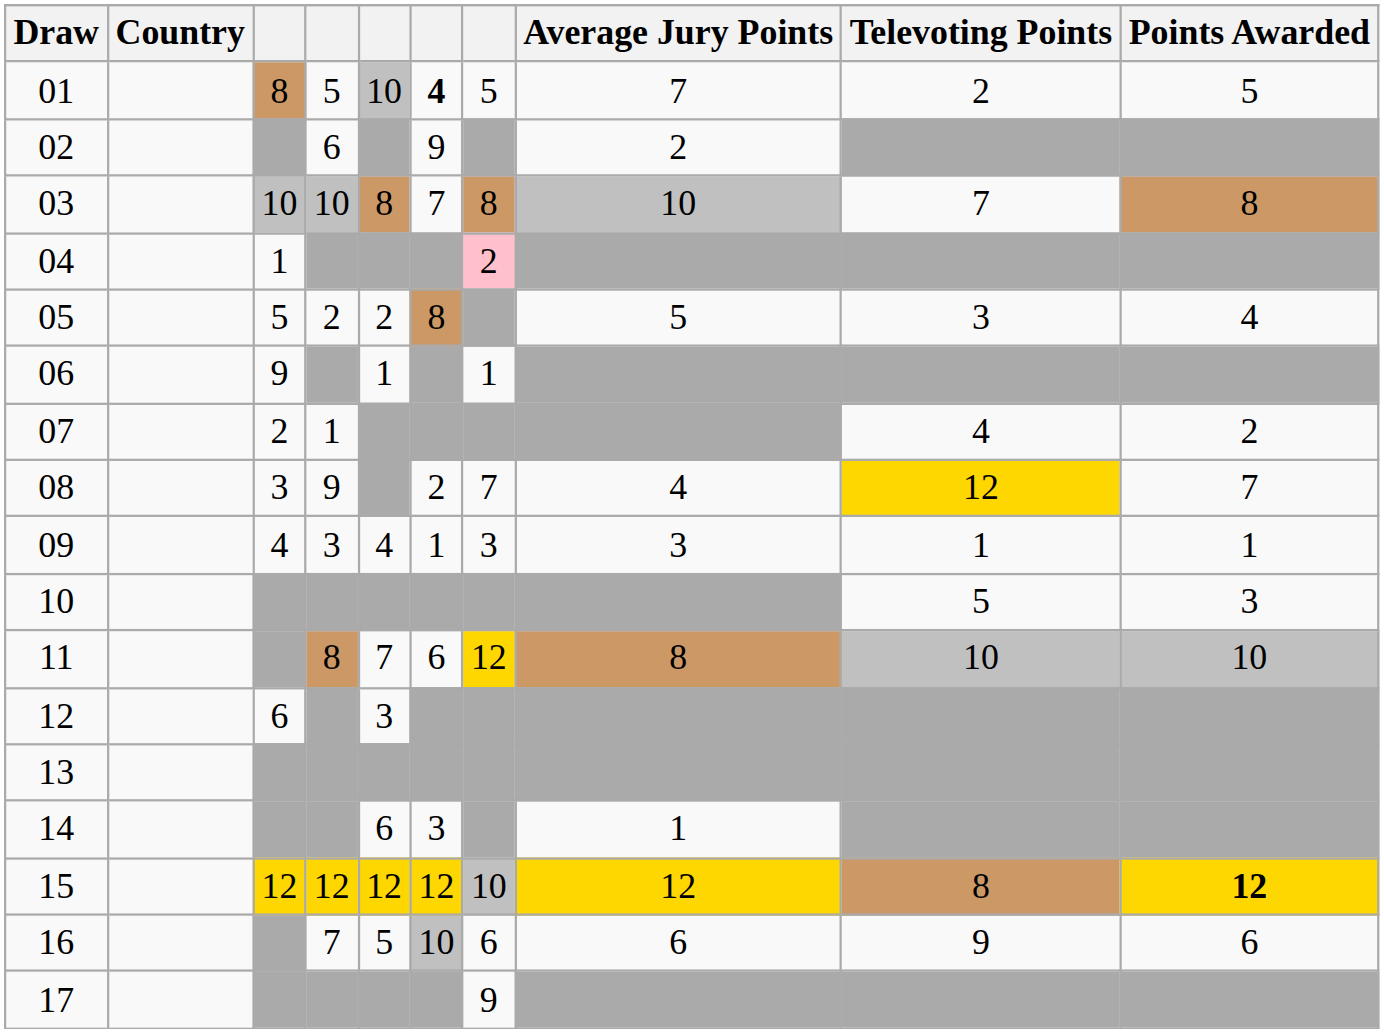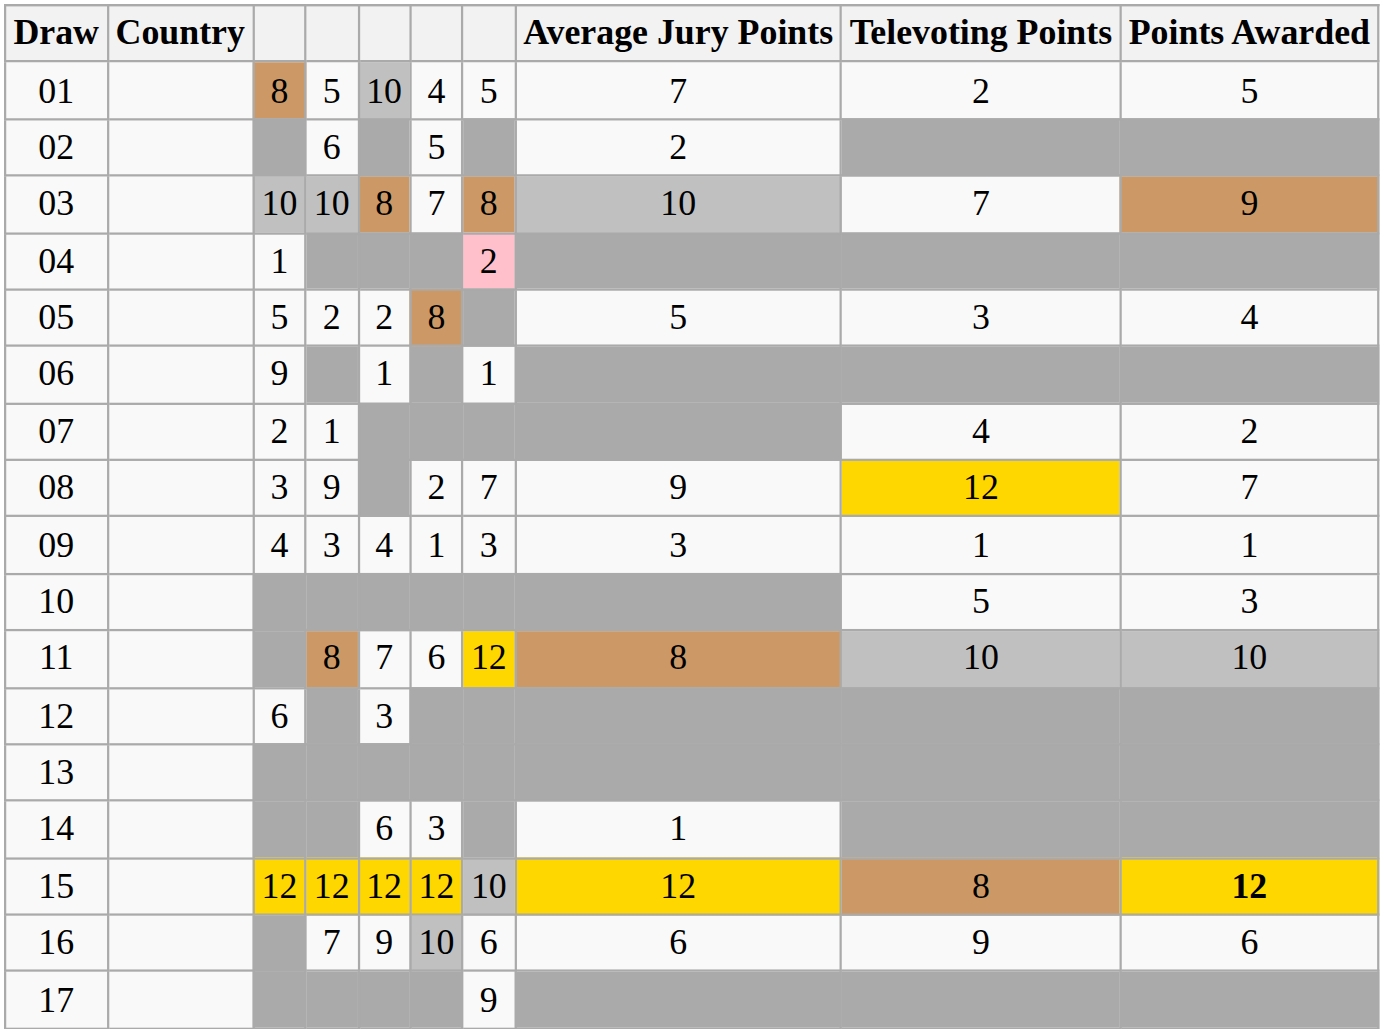01 | column 6: bold -> normal
02 | column 6: 9 -> 5
03 | Points Awarded: 8 -> 9
08 | Average Jury Points: 4 -> 9
16 | column 5: 5 -> 9
